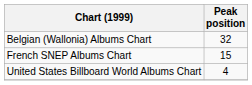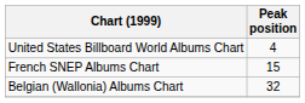rows swapped: Belgian (Wallonia) Albums Chart <-> United States Billboard World Albums Chart
